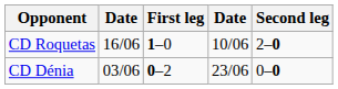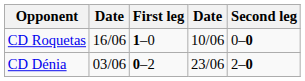CD Roquetas | Second leg: 2–0 -> 0–0
CD Dénia | Second leg: 0–0 -> 2–0
